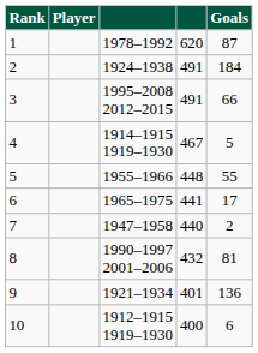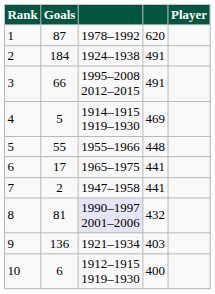columns swapped: Player <-> Goals
4 | column 4: 467 -> 469
7 | column 4: 440 -> 441
8 | column 3: no background -> lavender background
9 | column 4: 401 -> 403
